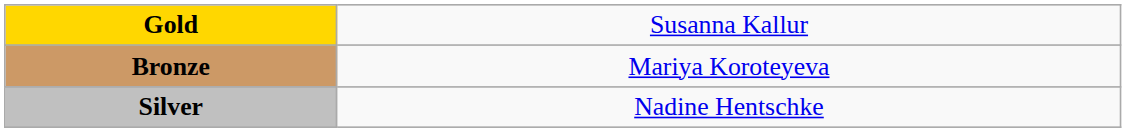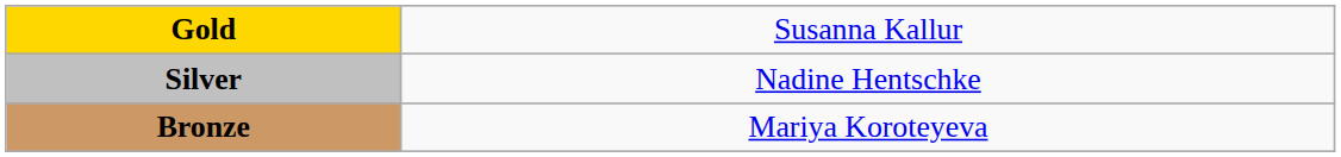rows swapped: Silver <-> Bronze
